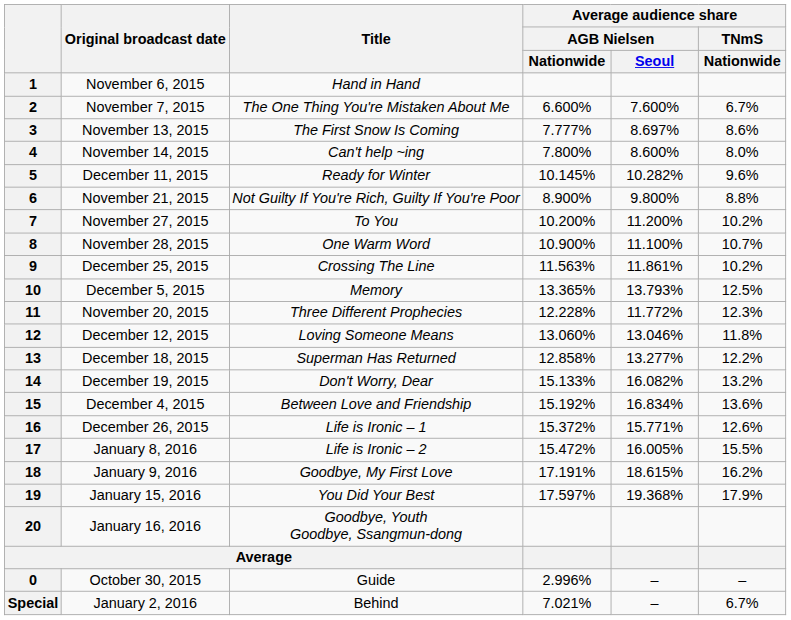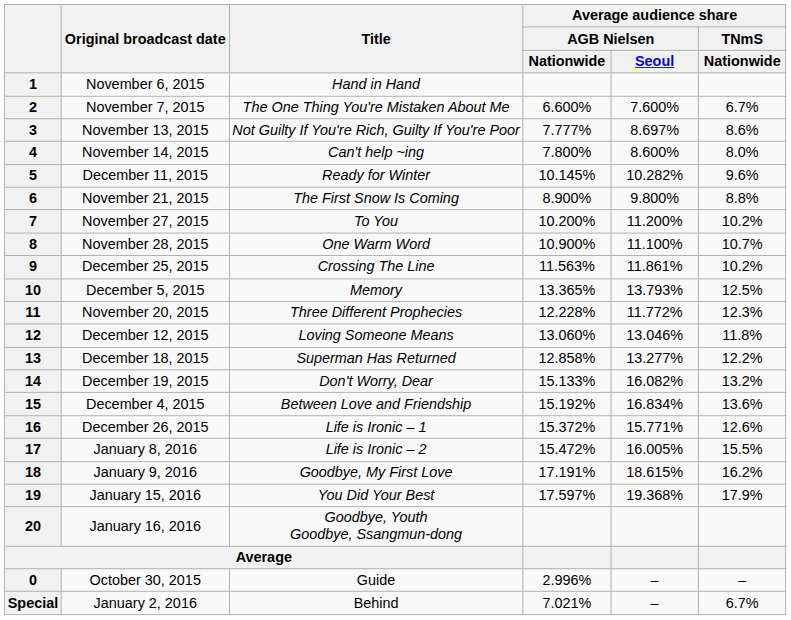3 | Title: The First Snow Is Coming -> Not Guilty If You're Rich, Guilty If You're Poor
6 | Title: Not Guilty If You're Rich, Guilty If You're Poor -> The First Snow Is Coming
